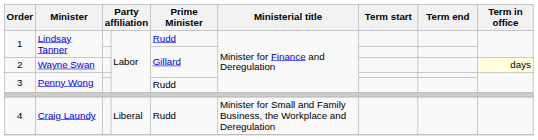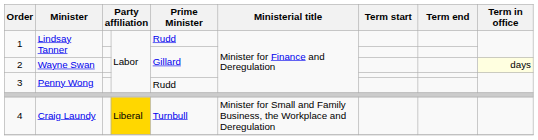4 | column 4: no background -> gold background
4 | Prime Minister: Rudd -> Turnbull
